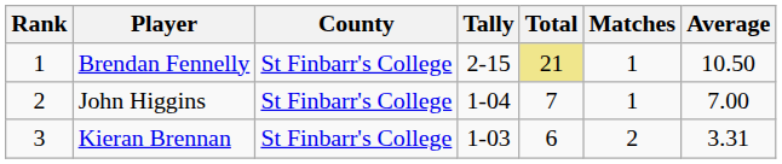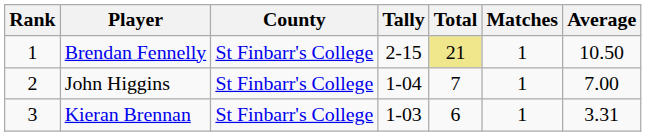Kieran Brennan | Matches: 2 -> 1
